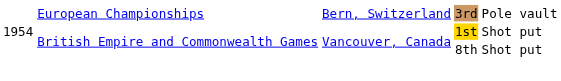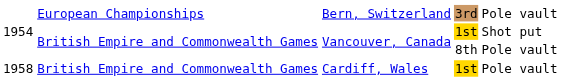1954 / 8th | column 5: Shot put -> Pole vault
+ row: 1958 | British Empire and Commonwealth Games | Cardiff, Wales | 1st | Pole vault
